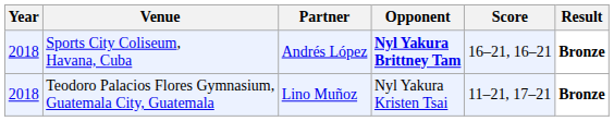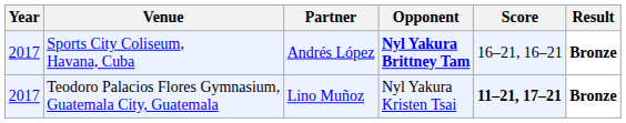Sports City Coliseum, Havana, Cuba | Year: 2018 -> 2017
Teodoro Palacios Flores Gymnasium, Guatemala City, Guatemala | Year: 2018 -> 2017
Teodoro Palacios Flores Gymnasium, Guatemala City, Guatemala | Score: normal -> bold
